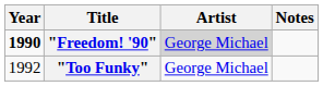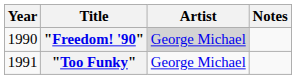"Freedom! '90" | Year: bold -> normal
"Too Funky" | Year: 1992 -> 1991
